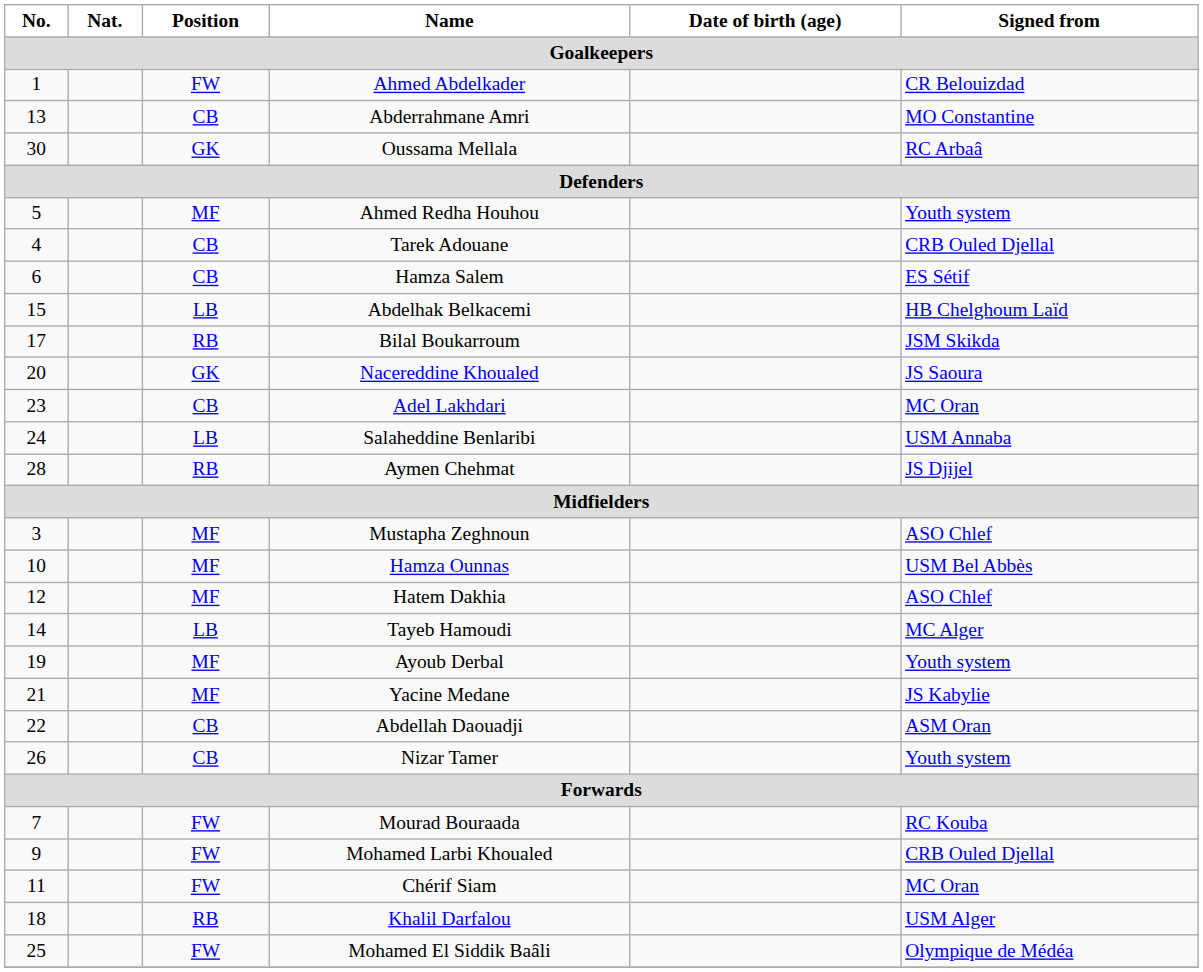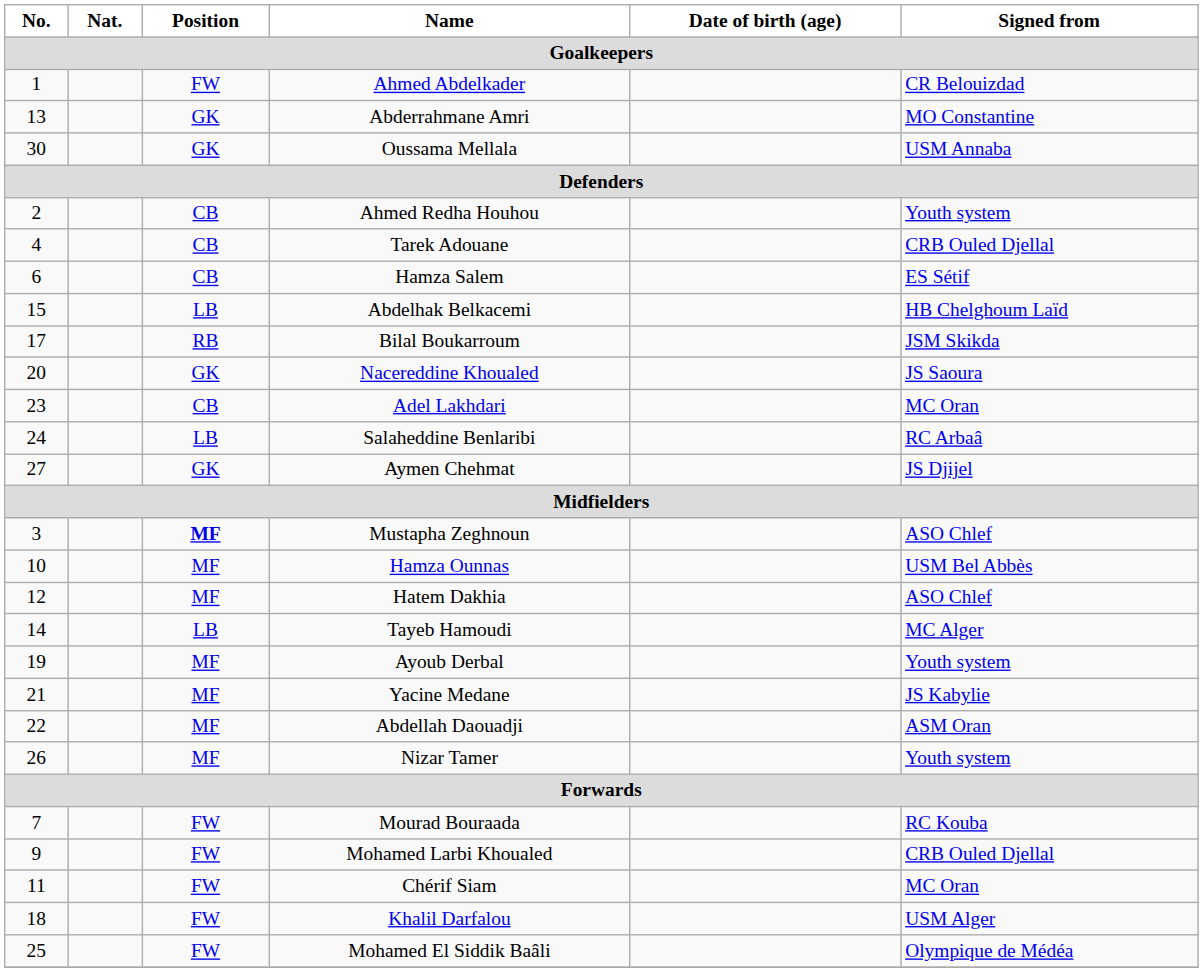Abderrahmane Amri | Position: CB -> GK
Oussama Mellala | Signed from: RC Arbaâ -> USM Annaba
Ahmed Redha Houhou | No.: 5 -> 2
Ahmed Redha Houhou | Position: MF -> CB
Salaheddine Benlaribi | Signed from: USM Annaba -> RC Arbaâ
Aymen Chehmat | No.: 28 -> 27
Aymen Chehmat | Position: RB -> GK
Mustapha Zeghnoun | Position: normal -> bold
Abdellah Daouadji | Position: CB -> MF
Nizar Tamer | Position: CB -> MF
Khalil Darfalou | Position: RB -> FW
